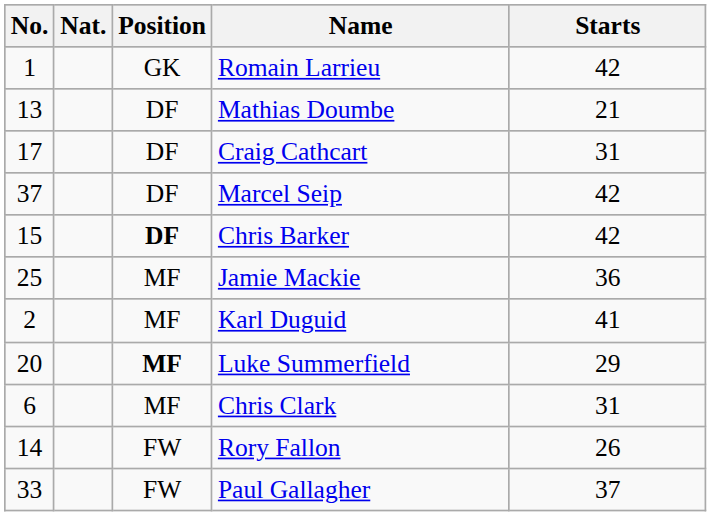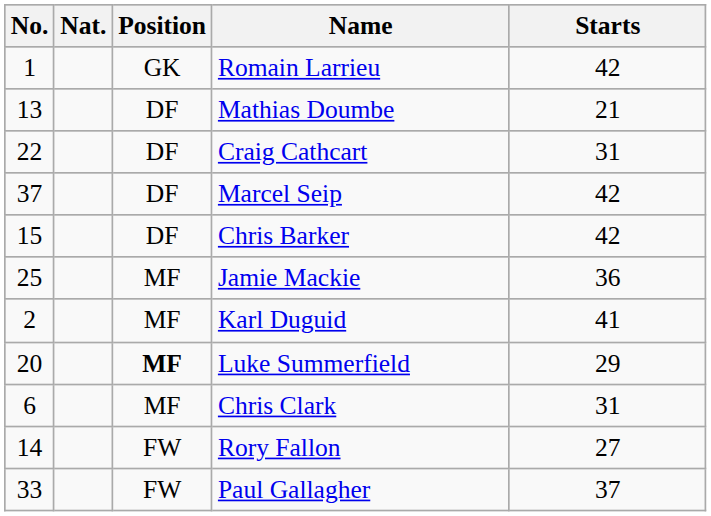Craig Cathcart | No.: 17 -> 22
Chris Barker | Position: bold -> normal
Rory Fallon | Starts: 26 -> 27
